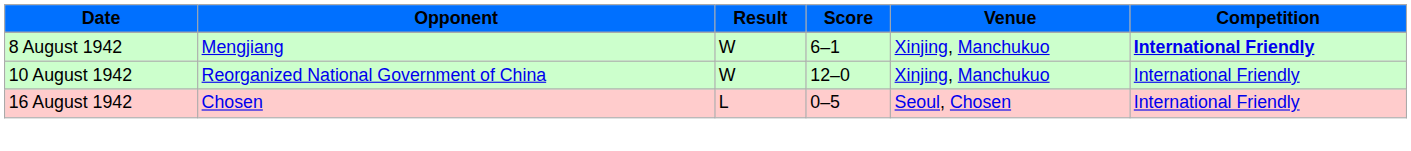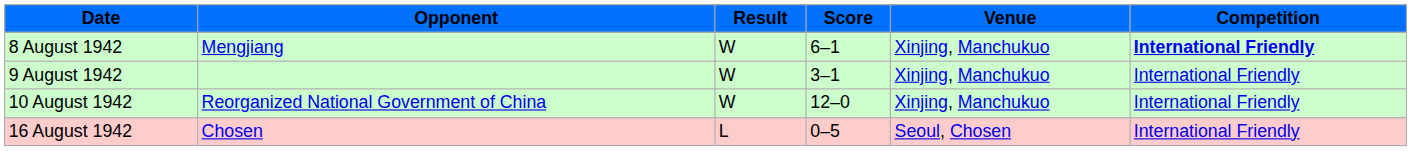+ row: 9 August 1942 | W | 3–1 | Xinjing, Manchukuo | International Friendly
